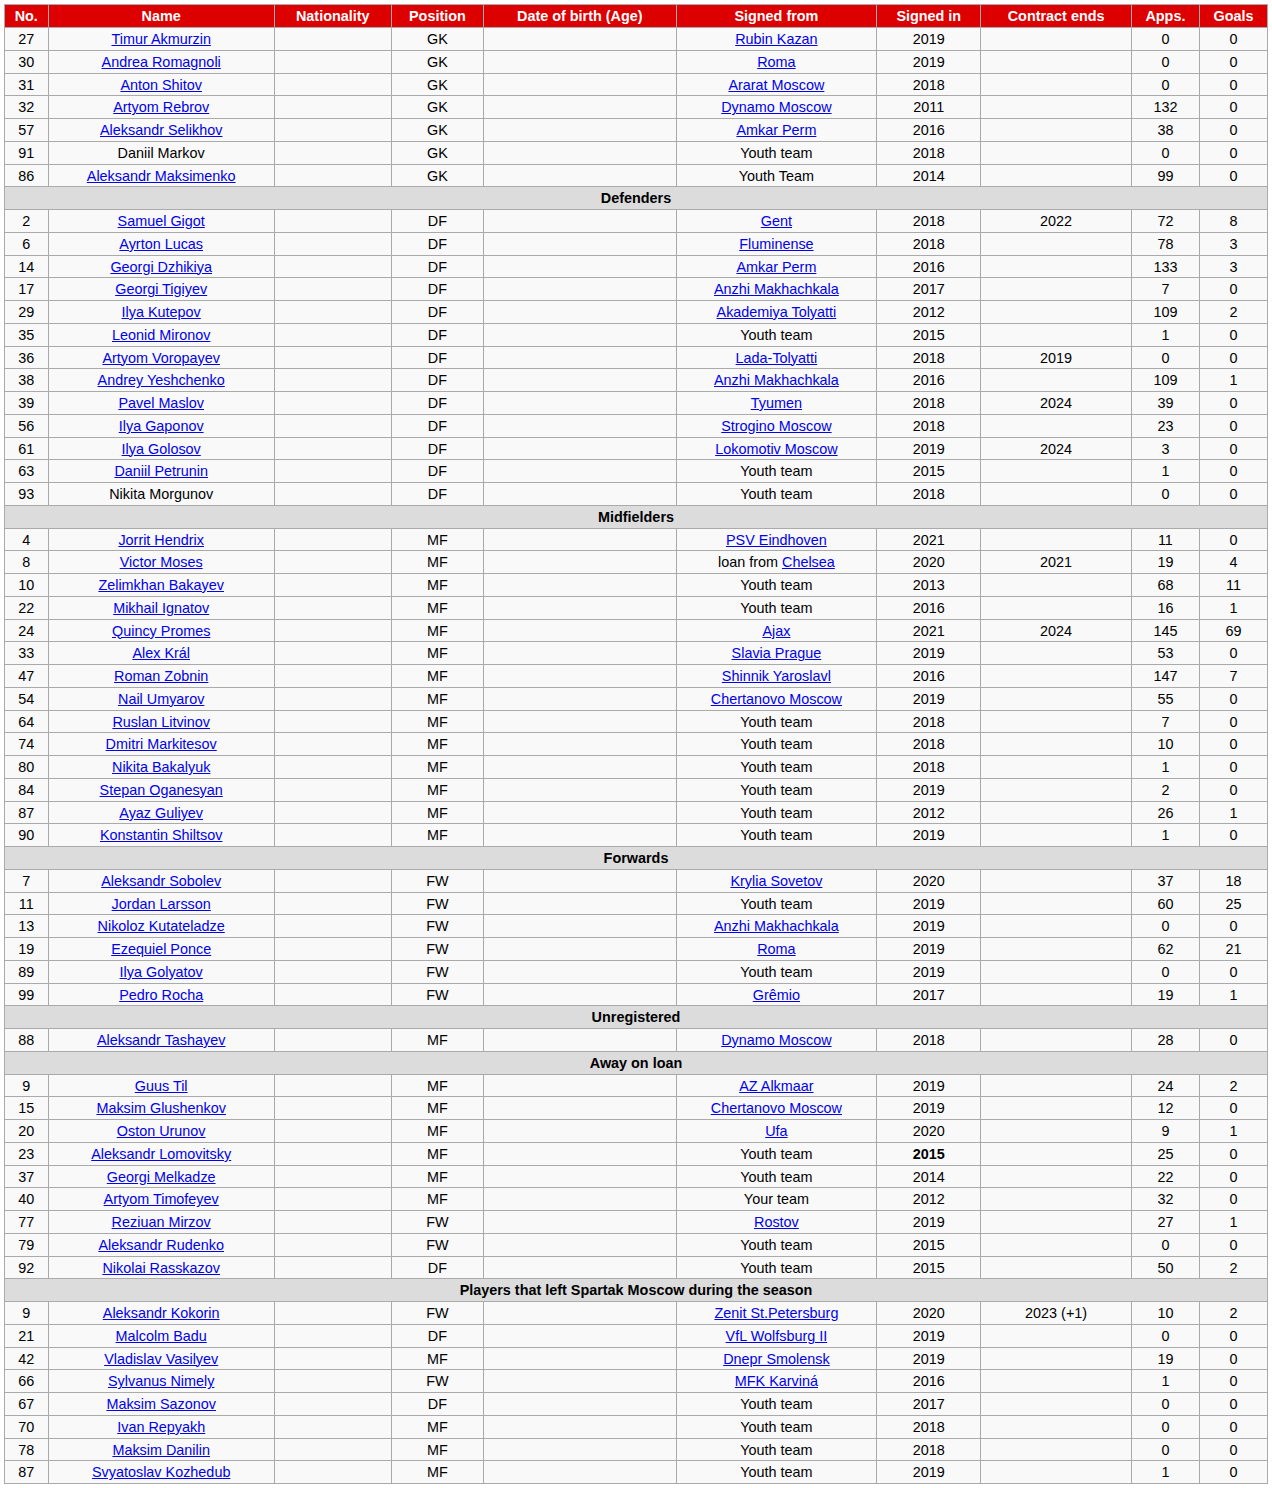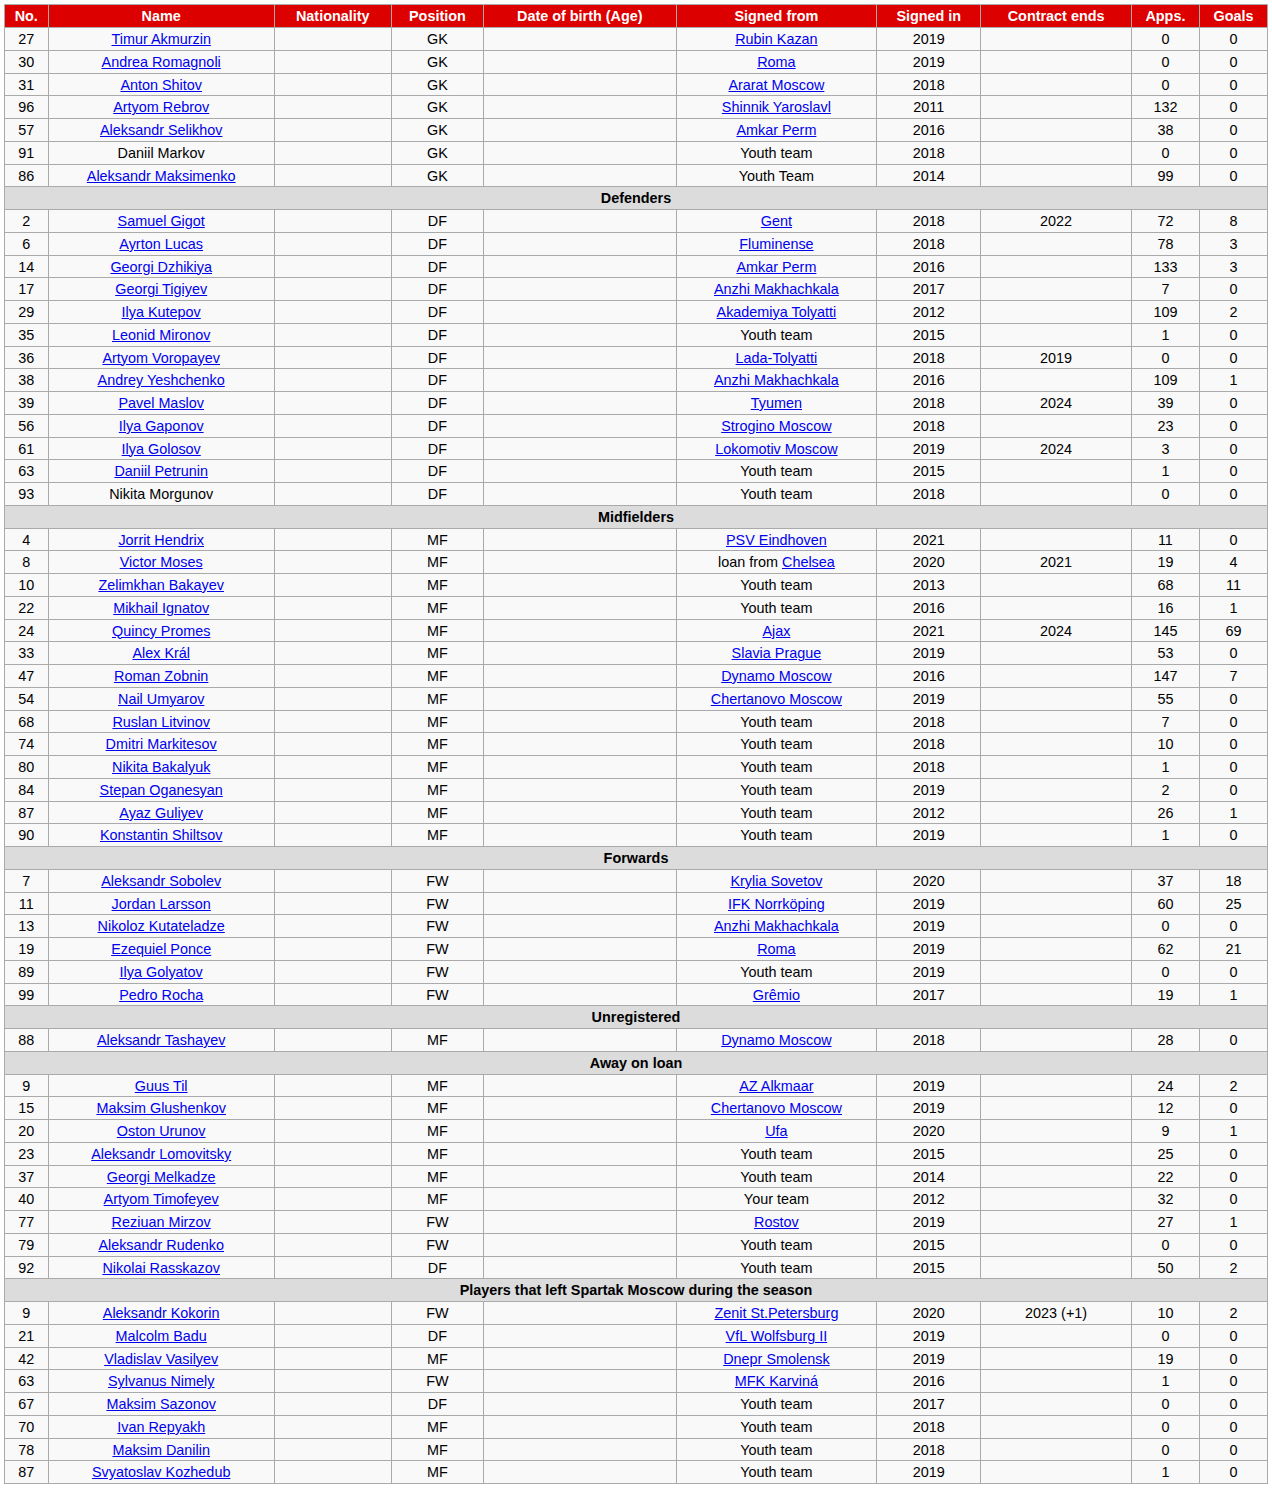Artyom Rebrov | No.: 32 -> 96
Artyom Rebrov | Signed from: Dynamo Moscow -> Shinnik Yaroslavl
Roman Zobnin | Signed from: Shinnik Yaroslavl -> Dynamo Moscow
Ruslan Litvinov | No.: 64 -> 68
Jordan Larsson | Signed from: Youth team -> IFK Norrköping
Aleksandr Lomovitsky | Signed in: bold -> normal
Sylvanus Nimely | No.: 66 -> 63
